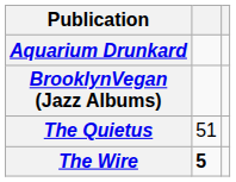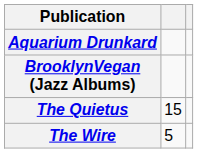The Quietus | column 2: 51 -> 15
The Wire | column 2: bold -> normal
